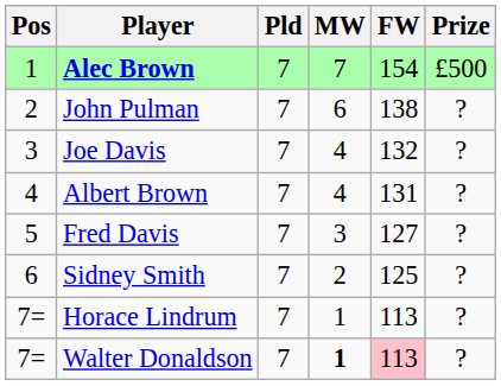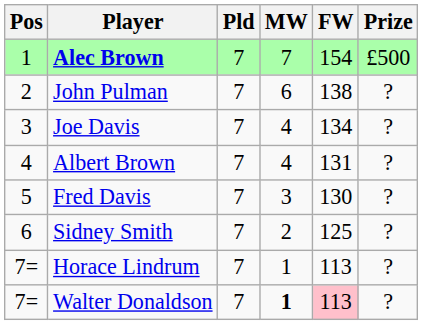Joe Davis | FW: 132 -> 134
Fred Davis | FW: 127 -> 130
